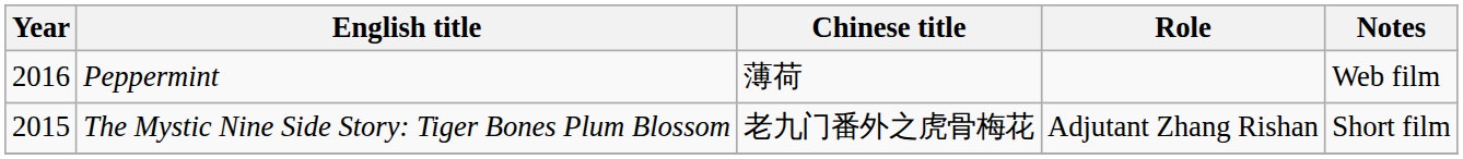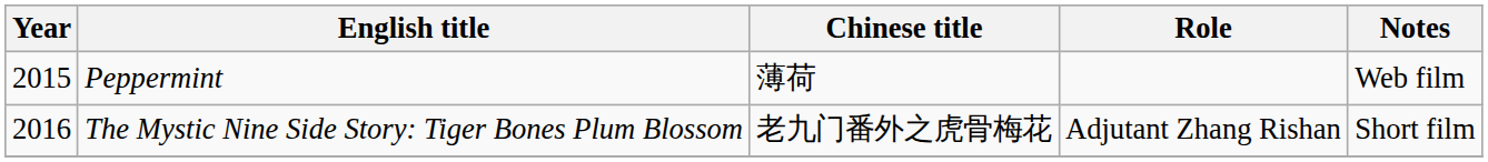Peppermint | Year: 2016 -> 2015
The Mystic Nine Side Story: Tiger Bones Plum Blossom | Year: 2015 -> 2016
